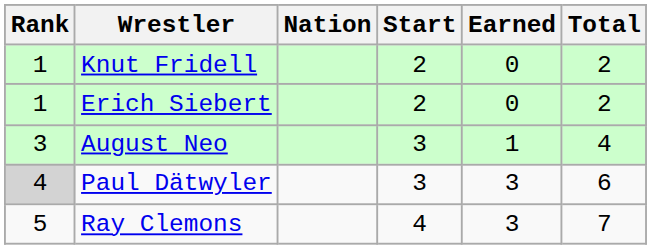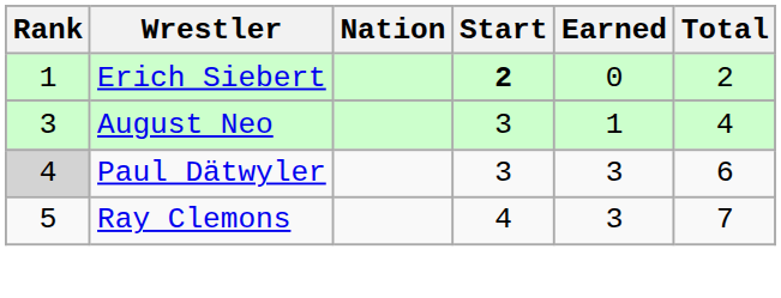- row: 1 | Knut Fridell | 2 | 0 | 2
Erich Siebert | Start: normal -> bold
